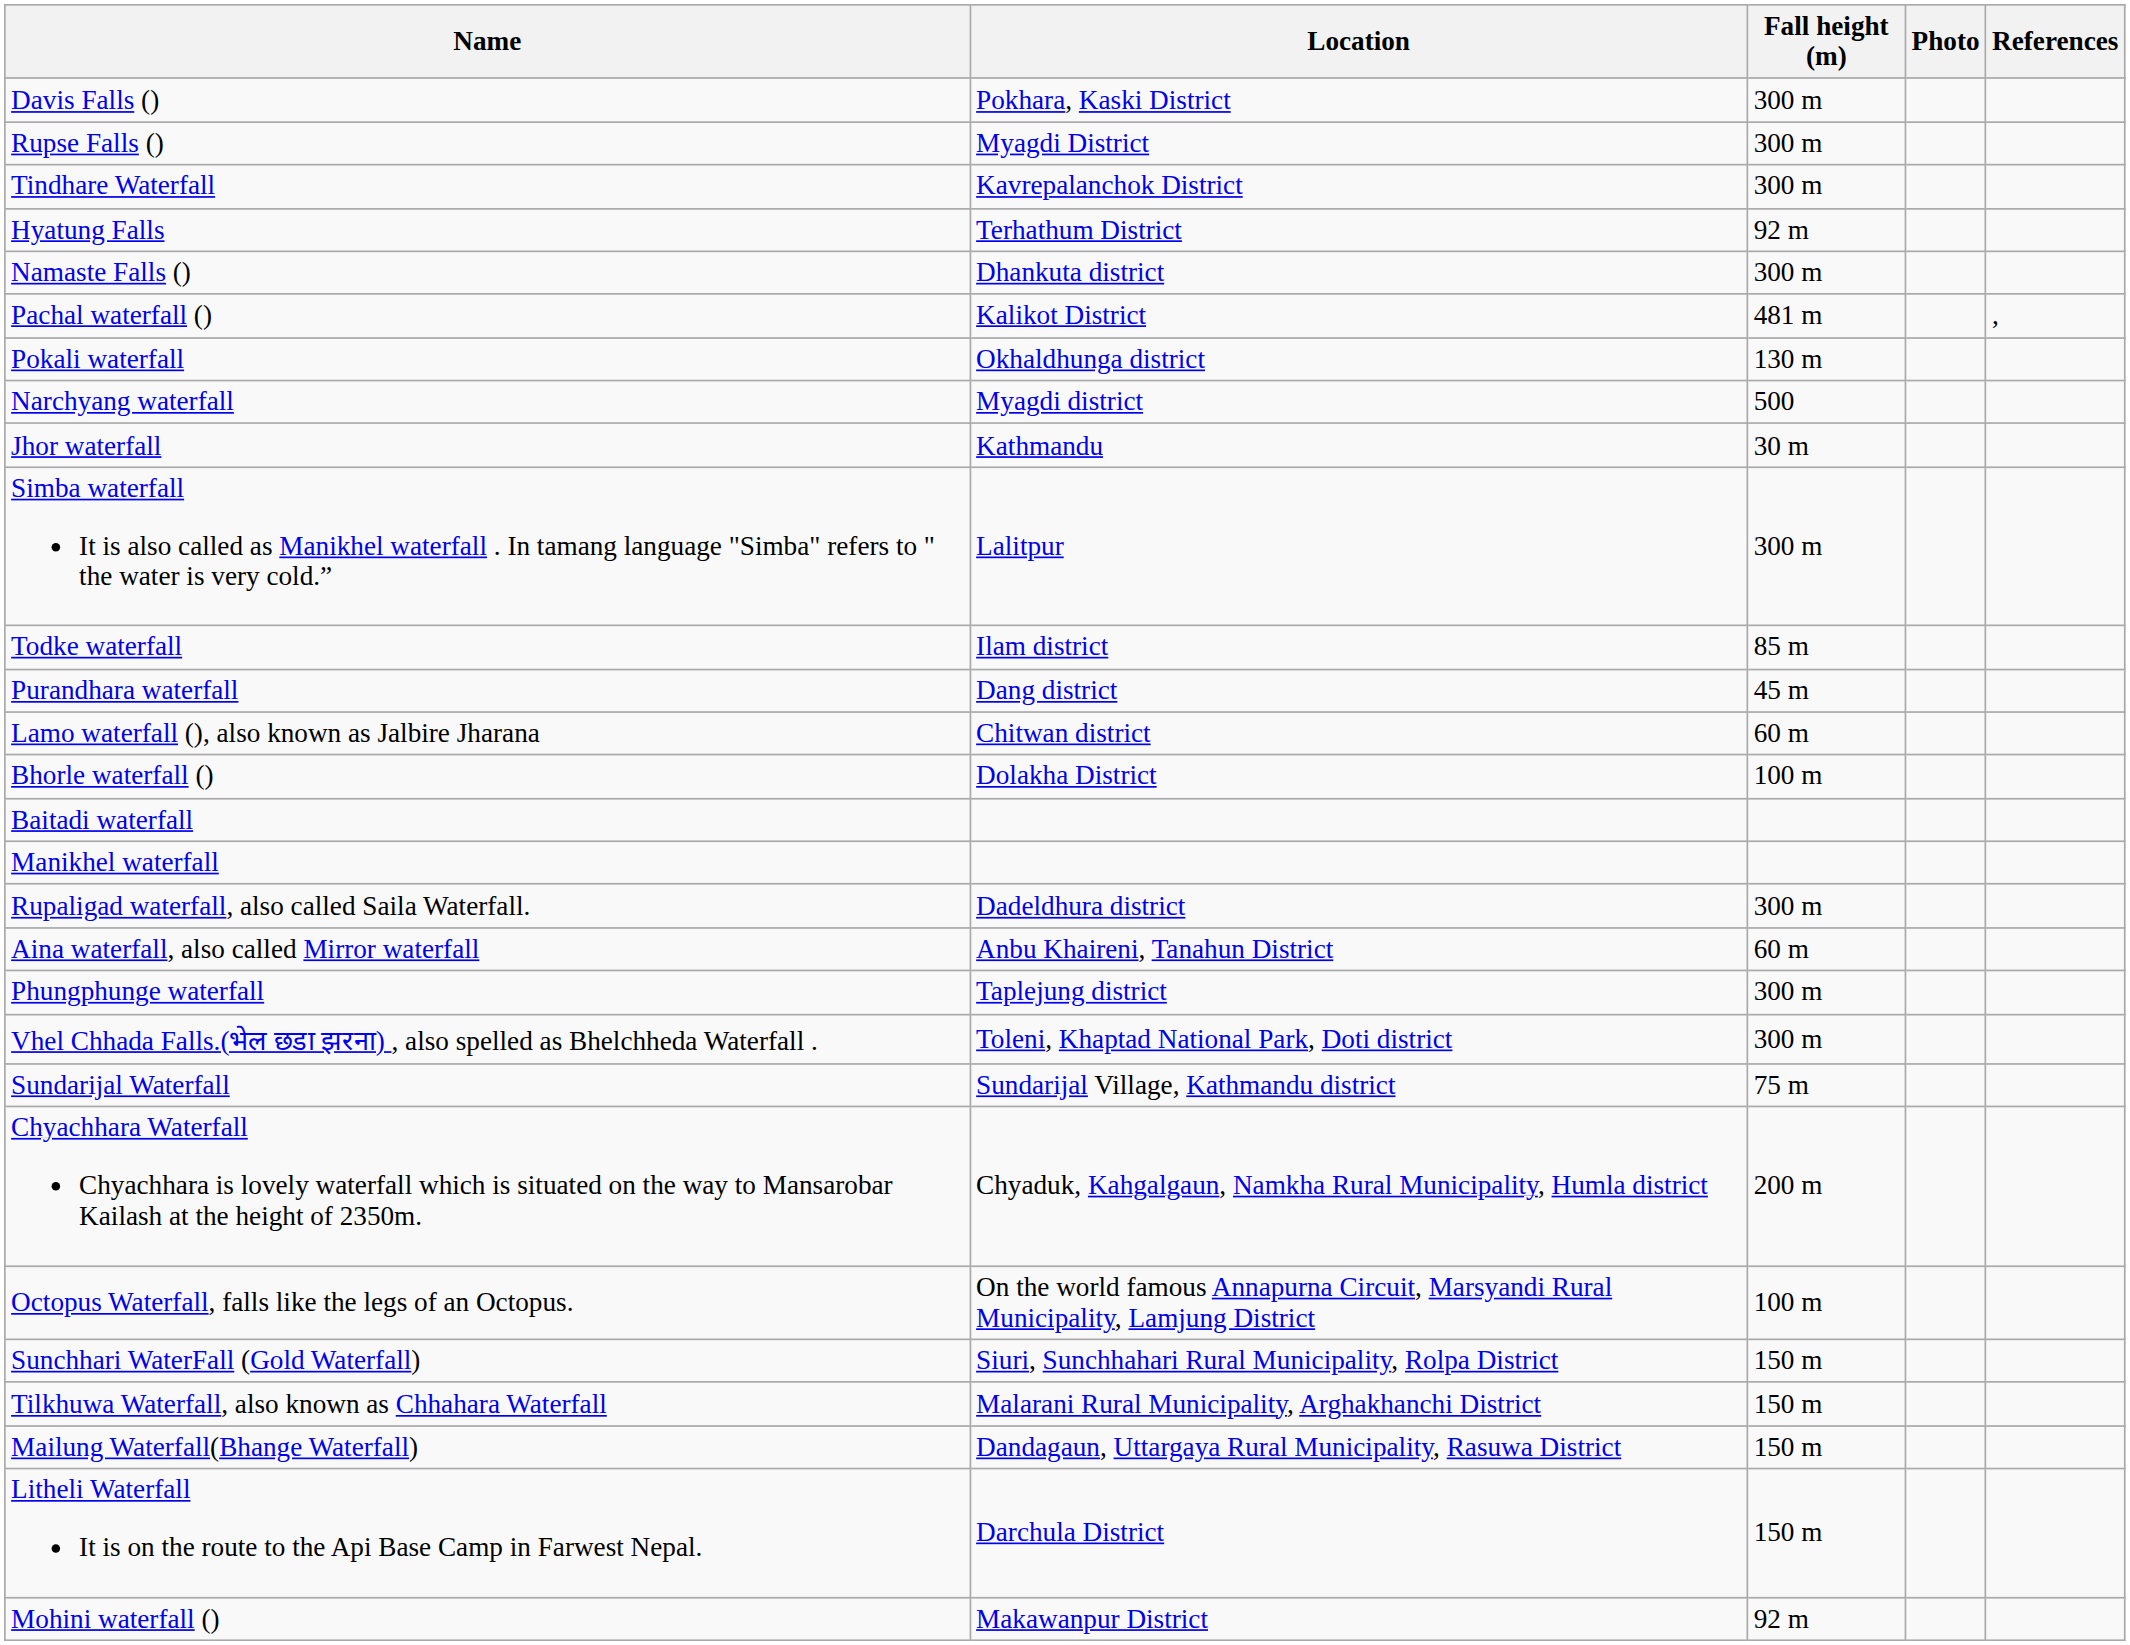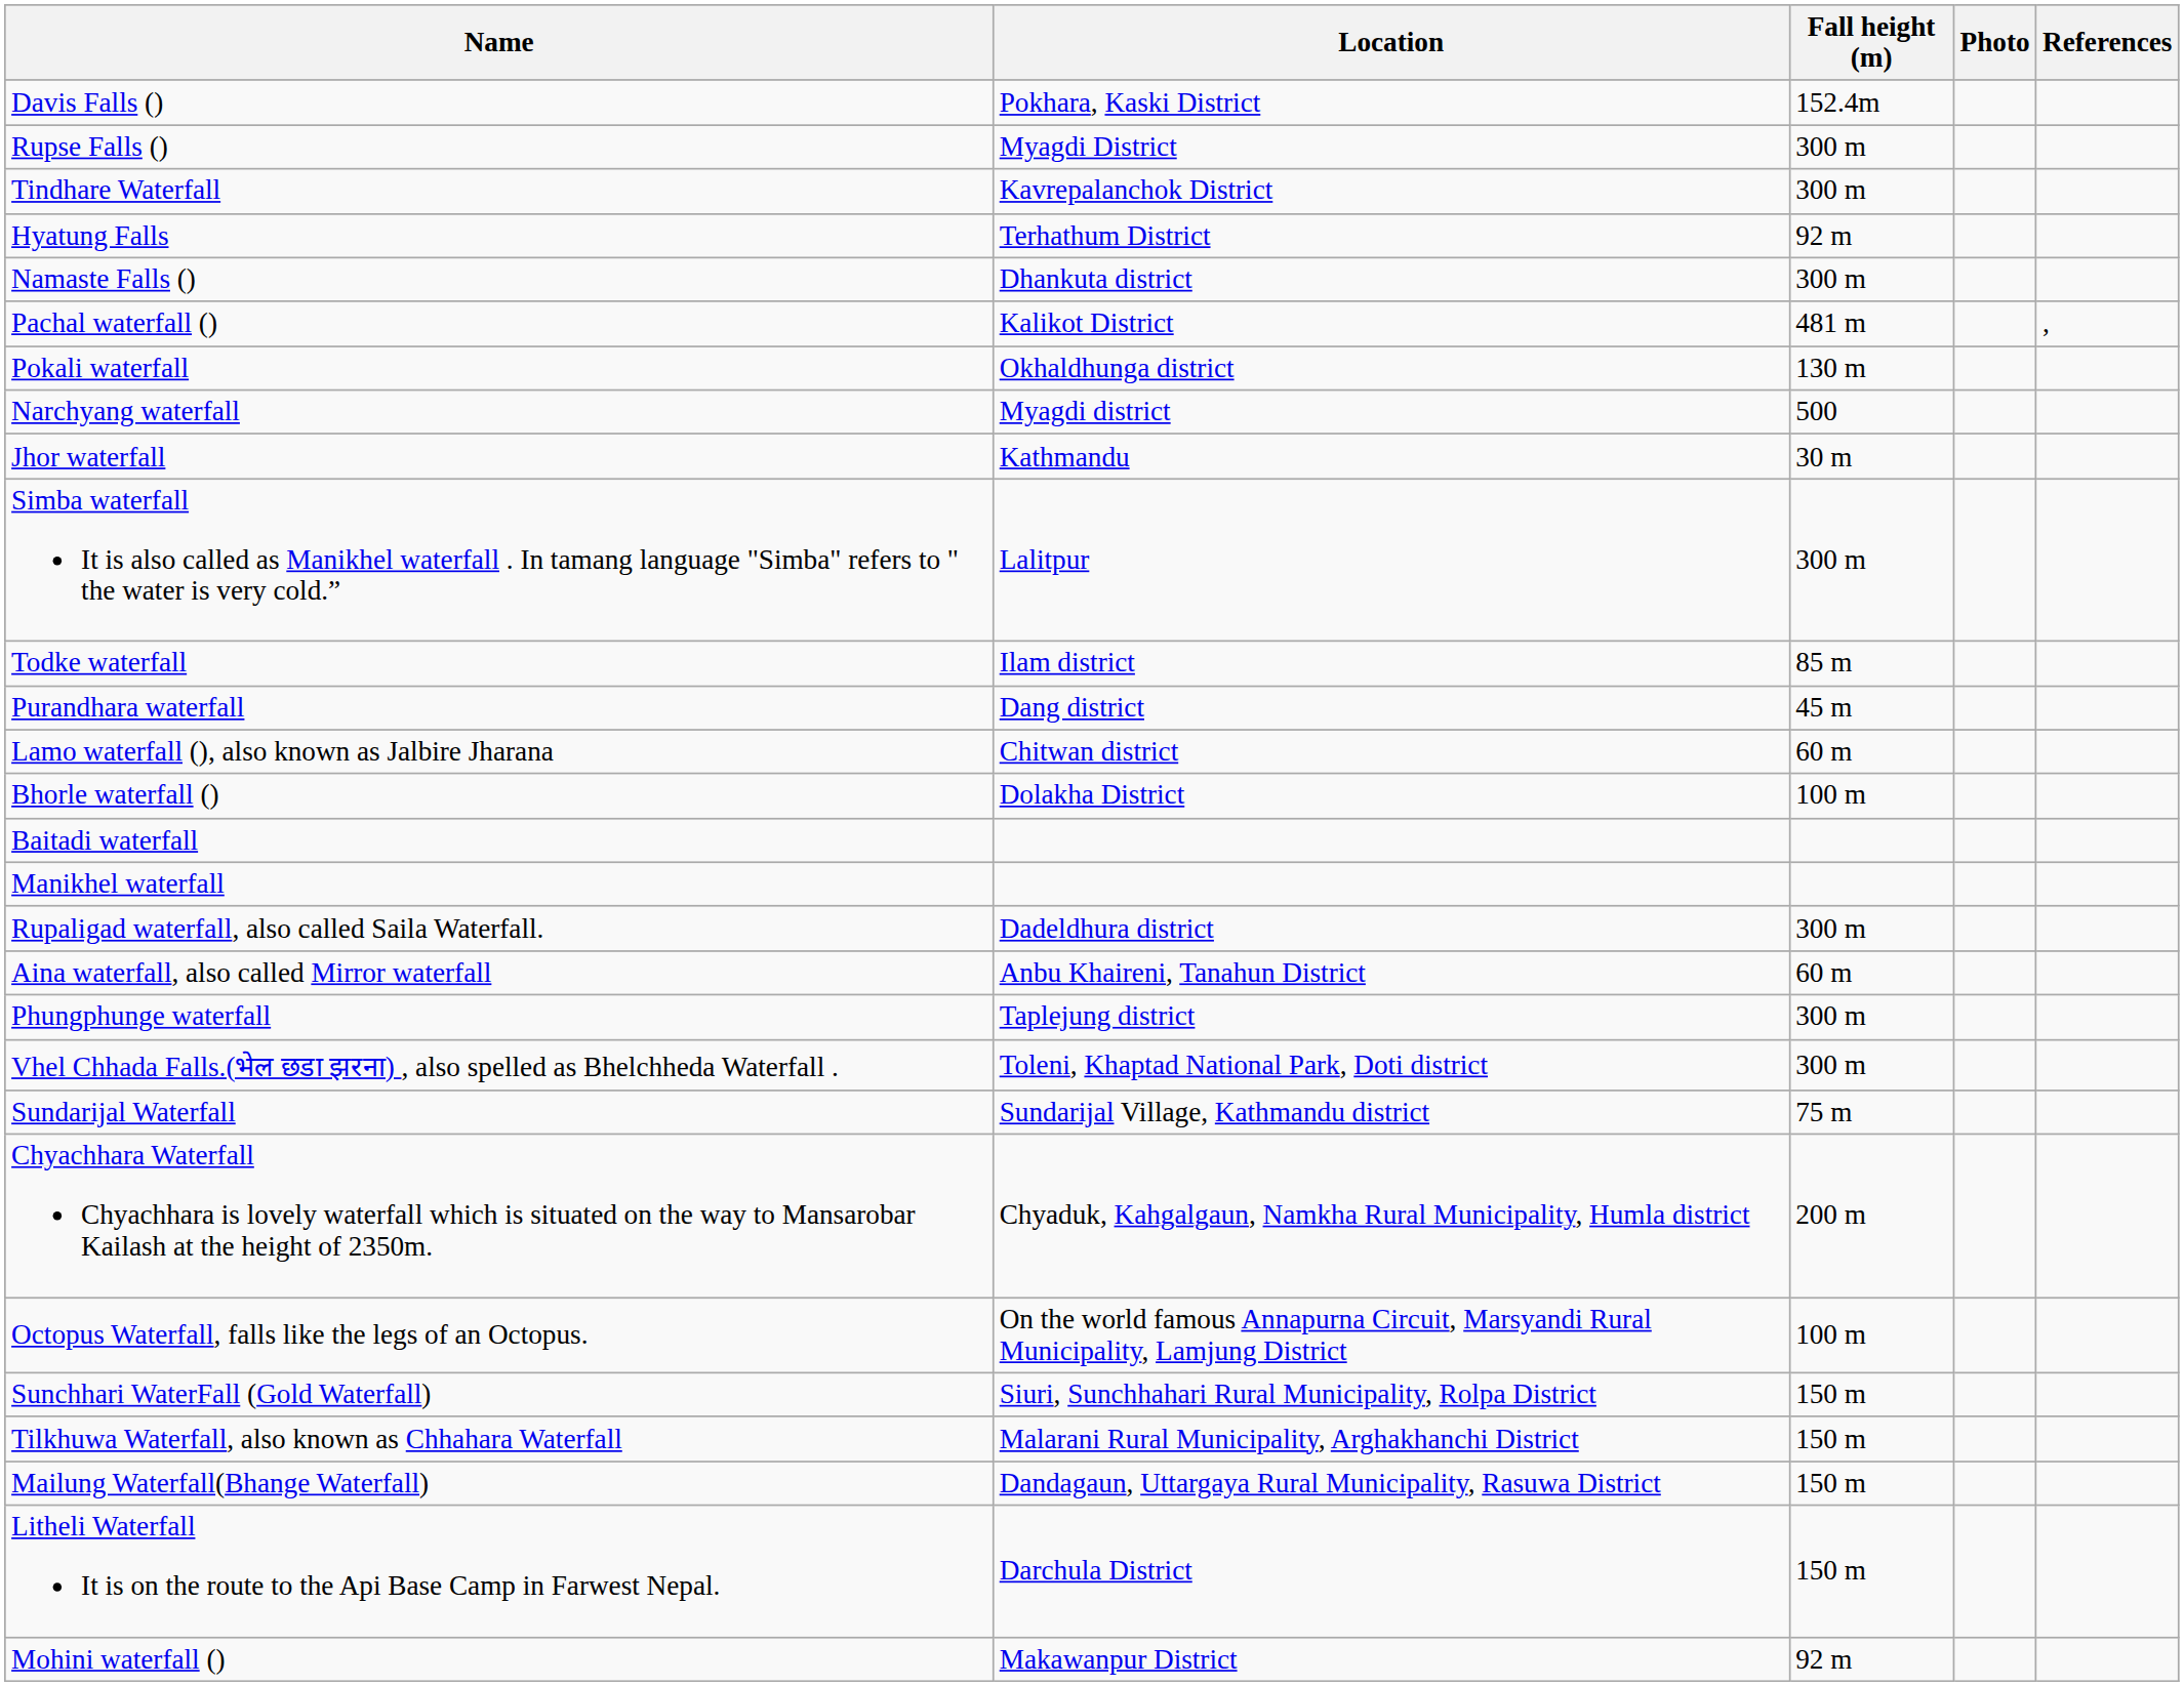Davis Falls () | Fall height (m): 300 m -> 152.4m
